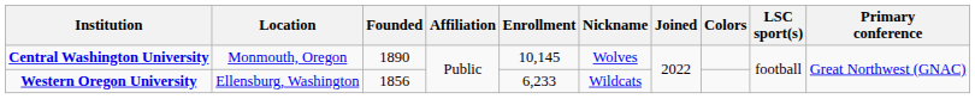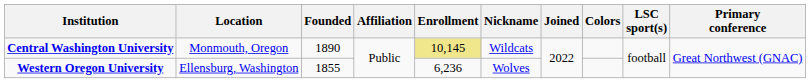Central Washington University | Enrollment: no background -> khaki background
Central Washington University | Nickname: Wolves -> Wildcats
Western Oregon University | Founded: 1856 -> 1855
Western Oregon University | Enrollment: 6,233 -> 6,236
Western Oregon University | Nickname: Wildcats -> Wolves
